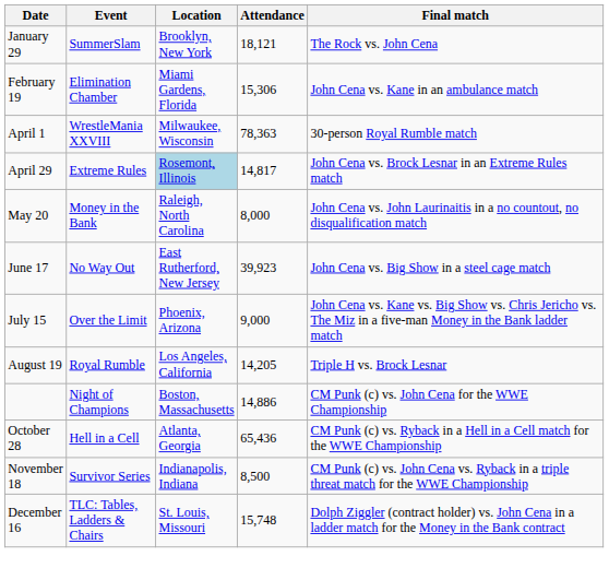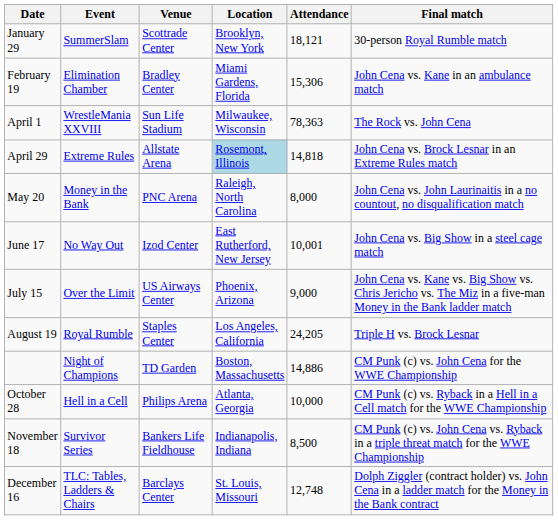+ column: Venue | Scottrade Center | Bradley Center | Sun Life Stadium | Allstate Arena | PNC Arena | Izod Center | US Airways Center | Staples Center | TD Garden | Philips Arena | Bankers Life Fieldhouse | Barclays Center
January 29 | Final match: The Rock vs. John Cena -> 30-person Royal Rumble match
April 1 | Final match: 30-person Royal Rumble match -> The Rock vs. John Cena
April 29 | Attendance: 14,817 -> 14,818
June 17 | Attendance: 39,923 -> 10,001
August 19 | Attendance: 14,205 -> 24,205
October 28 | Attendance: 65,436 -> 10,000
December 16 | Attendance: 15,748 -> 12,748
